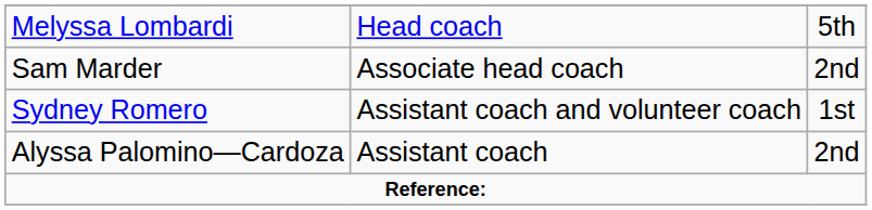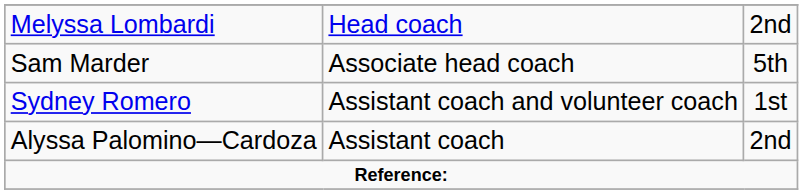Melyssa Lombardi | column 3: 5th -> 2nd
Sam Marder | column 3: 2nd -> 5th
